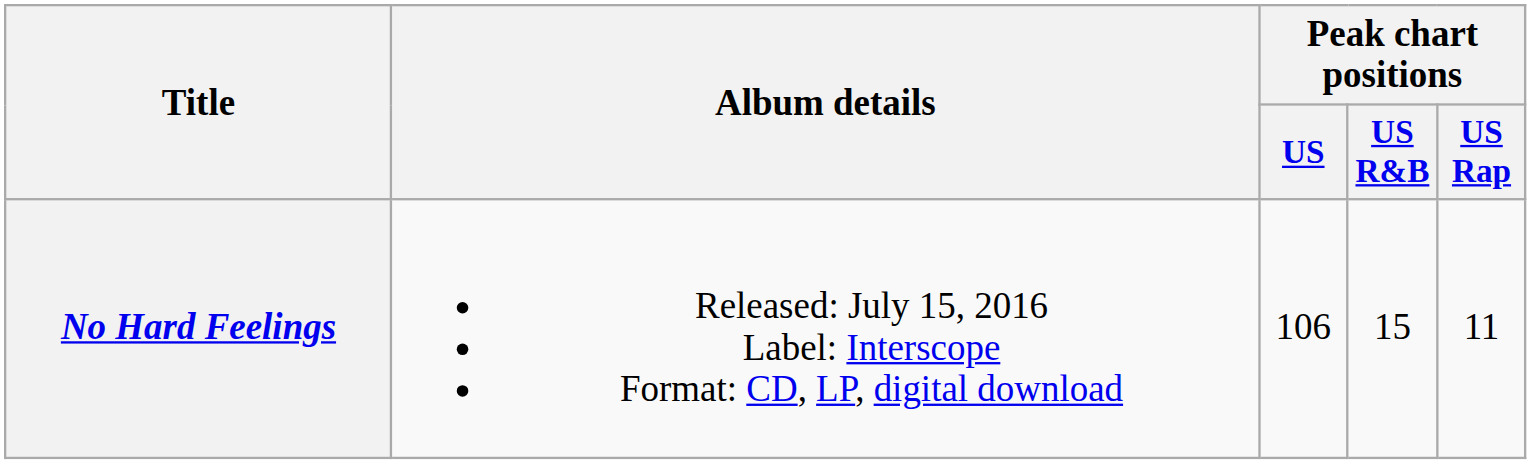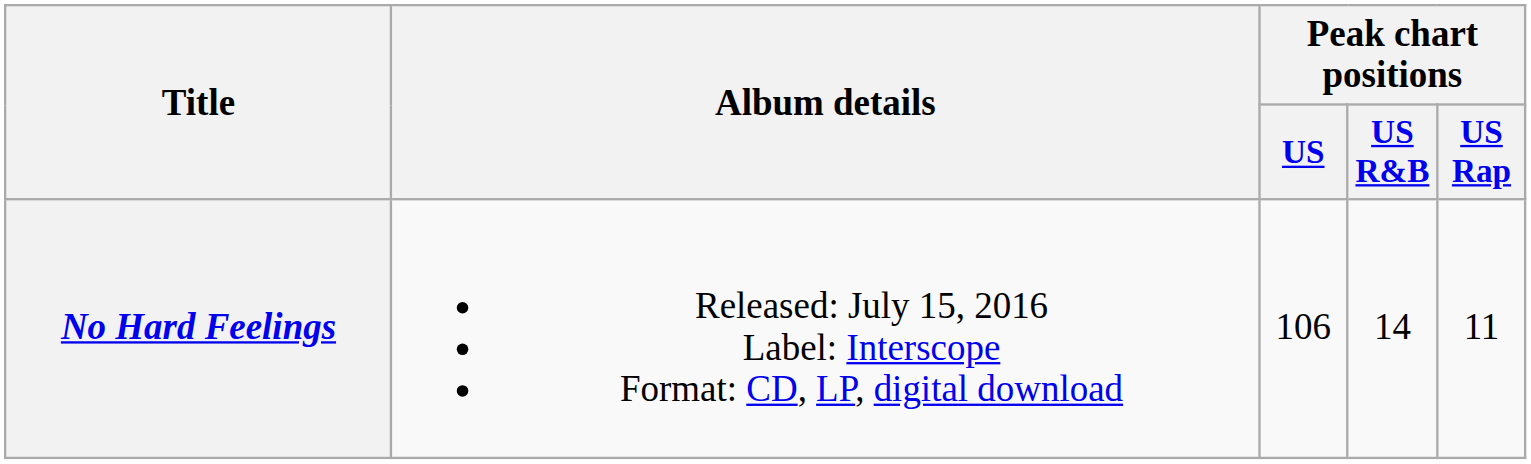No Hard Feelings | Peak chart positions / US R&B: 15 -> 14
